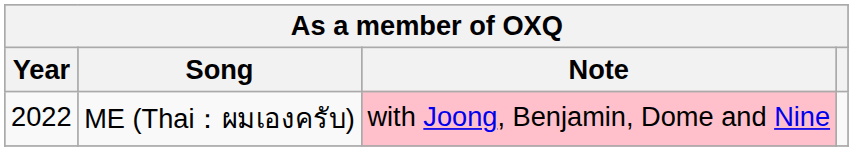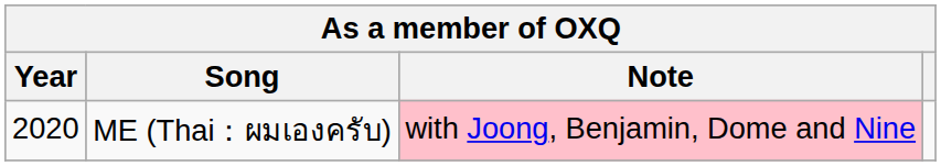ME (Thai：ผมเองครับ) | Year: 2022 -> 2020
